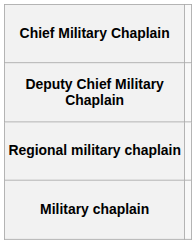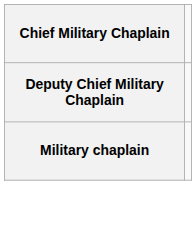- row: Regional military chaplain
